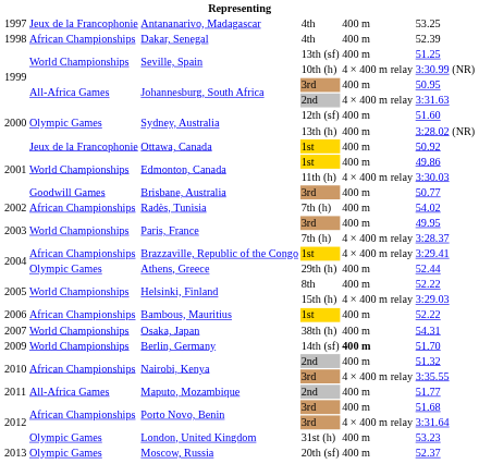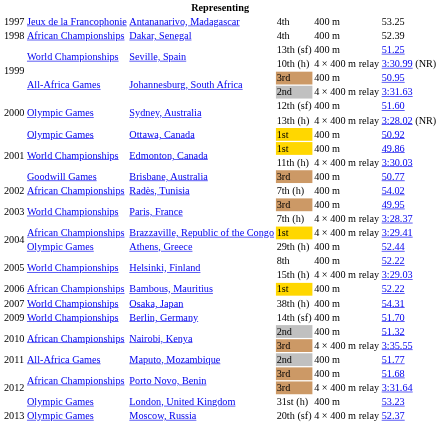Sydney, Australia / 13th (h) | column 5: 400 m -> 4 × 400 m relay
Ottawa, Canada | column 2: Jeux de la Francophonie -> Olympic Games
Berlin, Germany | column 5: bold -> normal
Moscow, Russia | column 5: 400 m -> 4 × 400 m relay
